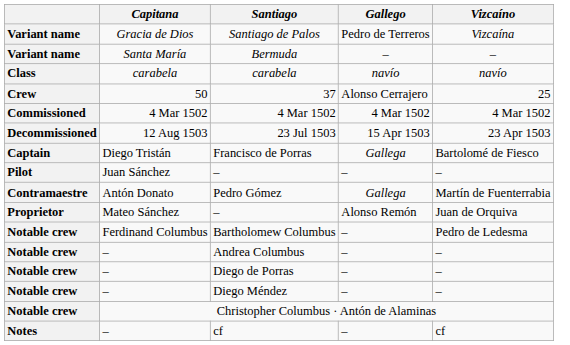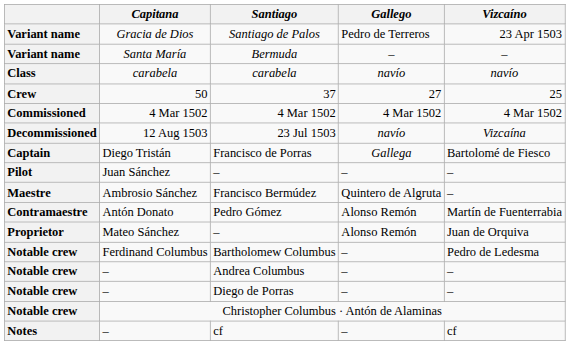Santiago de Palos | Vizcaíno: Vizcaína -> 23 Apr 1503
37 | Gallego: Alonso Cerrajero -> 27
23 Jul 1503 | Gallego: 15 Apr 1503 -> navío
23 Jul 1503 | Vizcaíno: 23 Apr 1503 -> Vizcaína
+ row: Maestre | Ambrosio Sánchez | Francisco Bermúdez | Quintero de Algruta | –
Pedro Gómez | Gallego: Gallega -> Alonso Remón
- row: Notable crew | – | Diego Méndez | – | –
